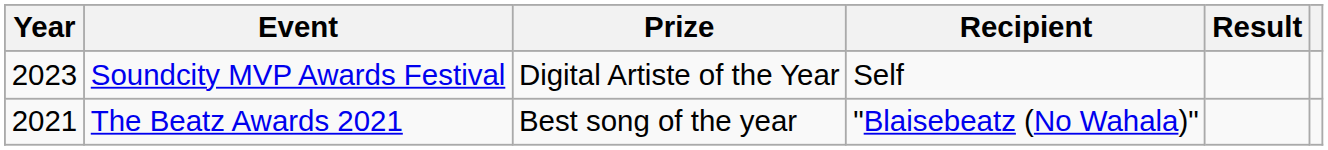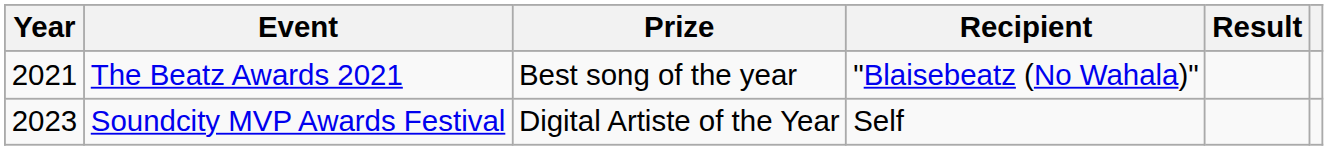rows swapped: The Beatz Awards 2021 <-> Soundcity MVP Awards Festival
